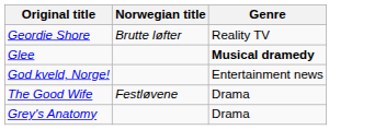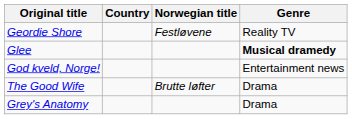+ column: Country
Geordie Shore | Norwegian title: Brutte løfter -> Festløvene
The Good Wife | Norwegian title: Festløvene -> Brutte løfter
